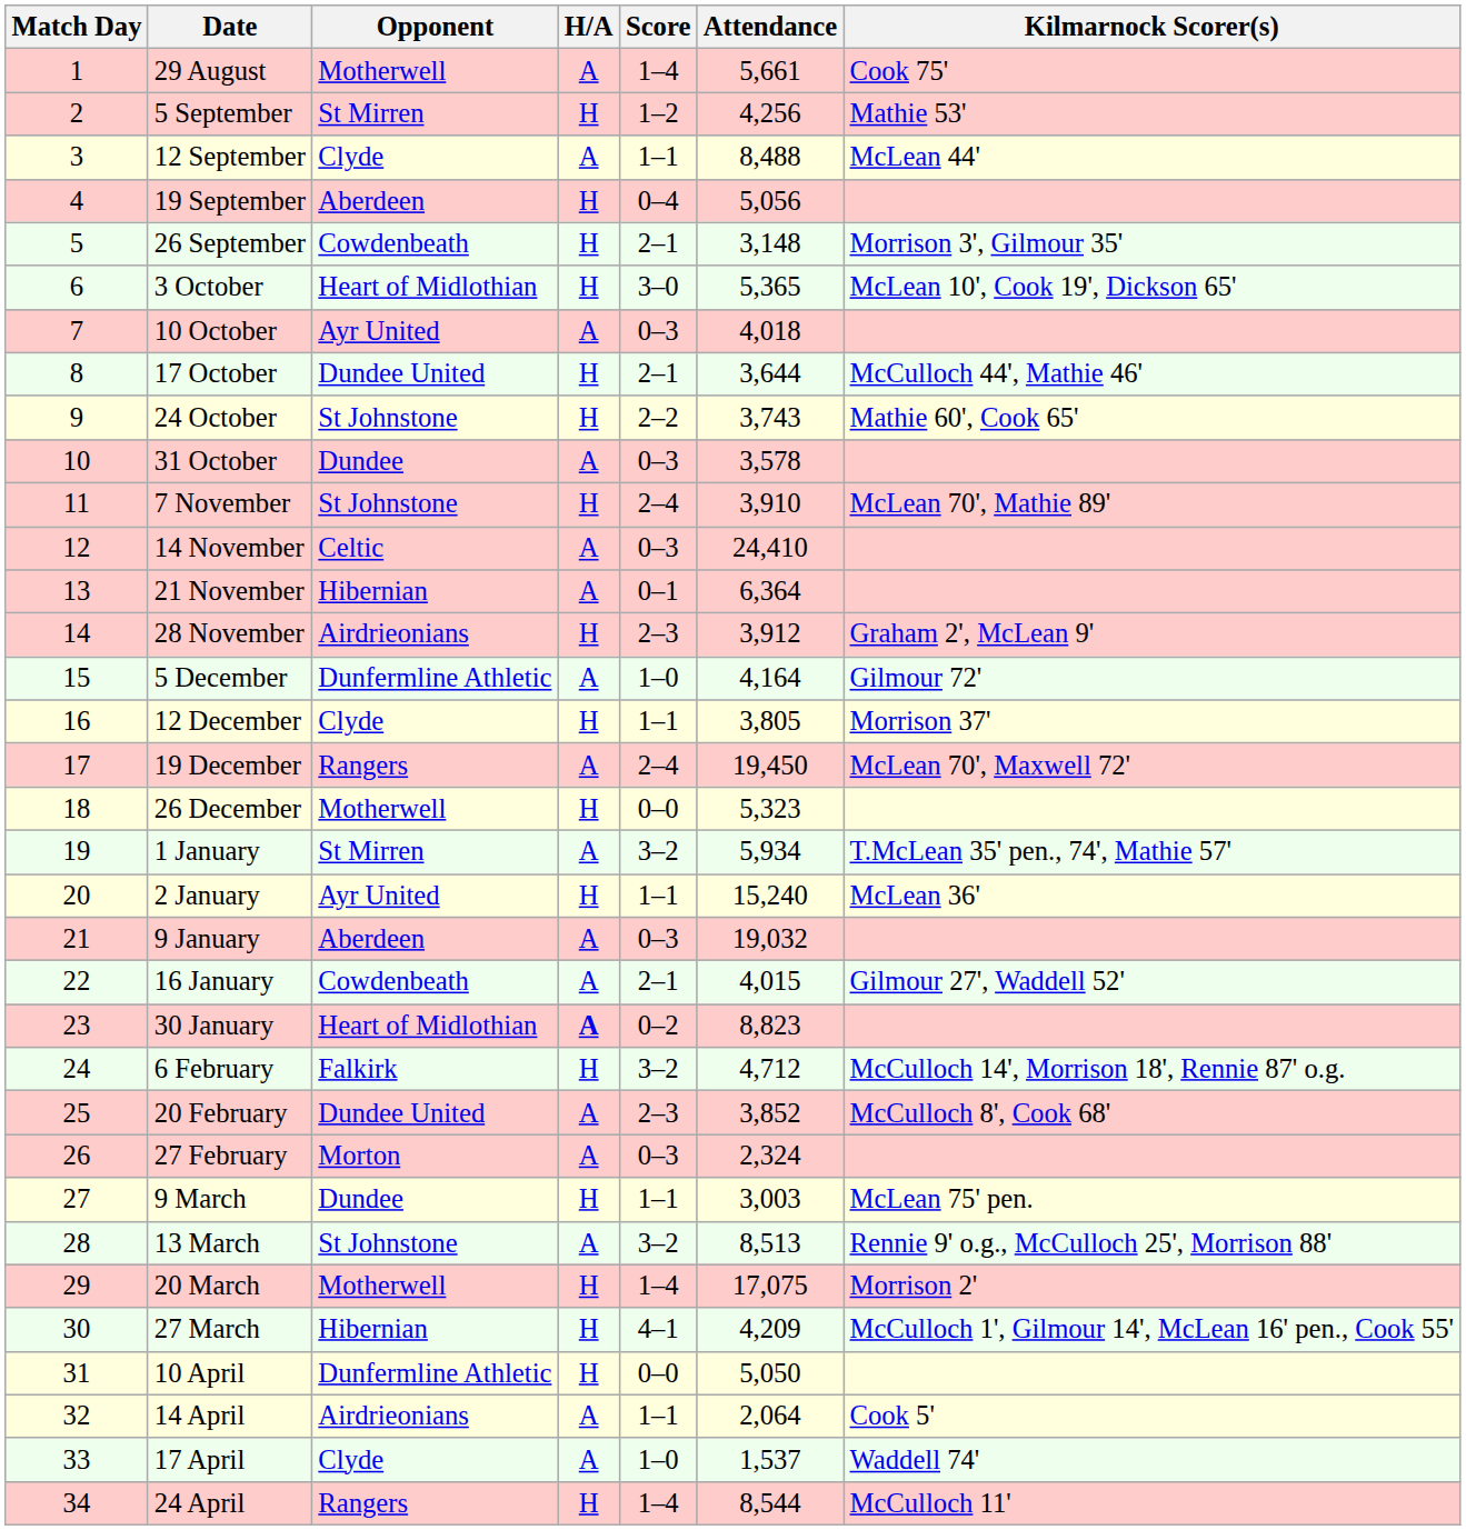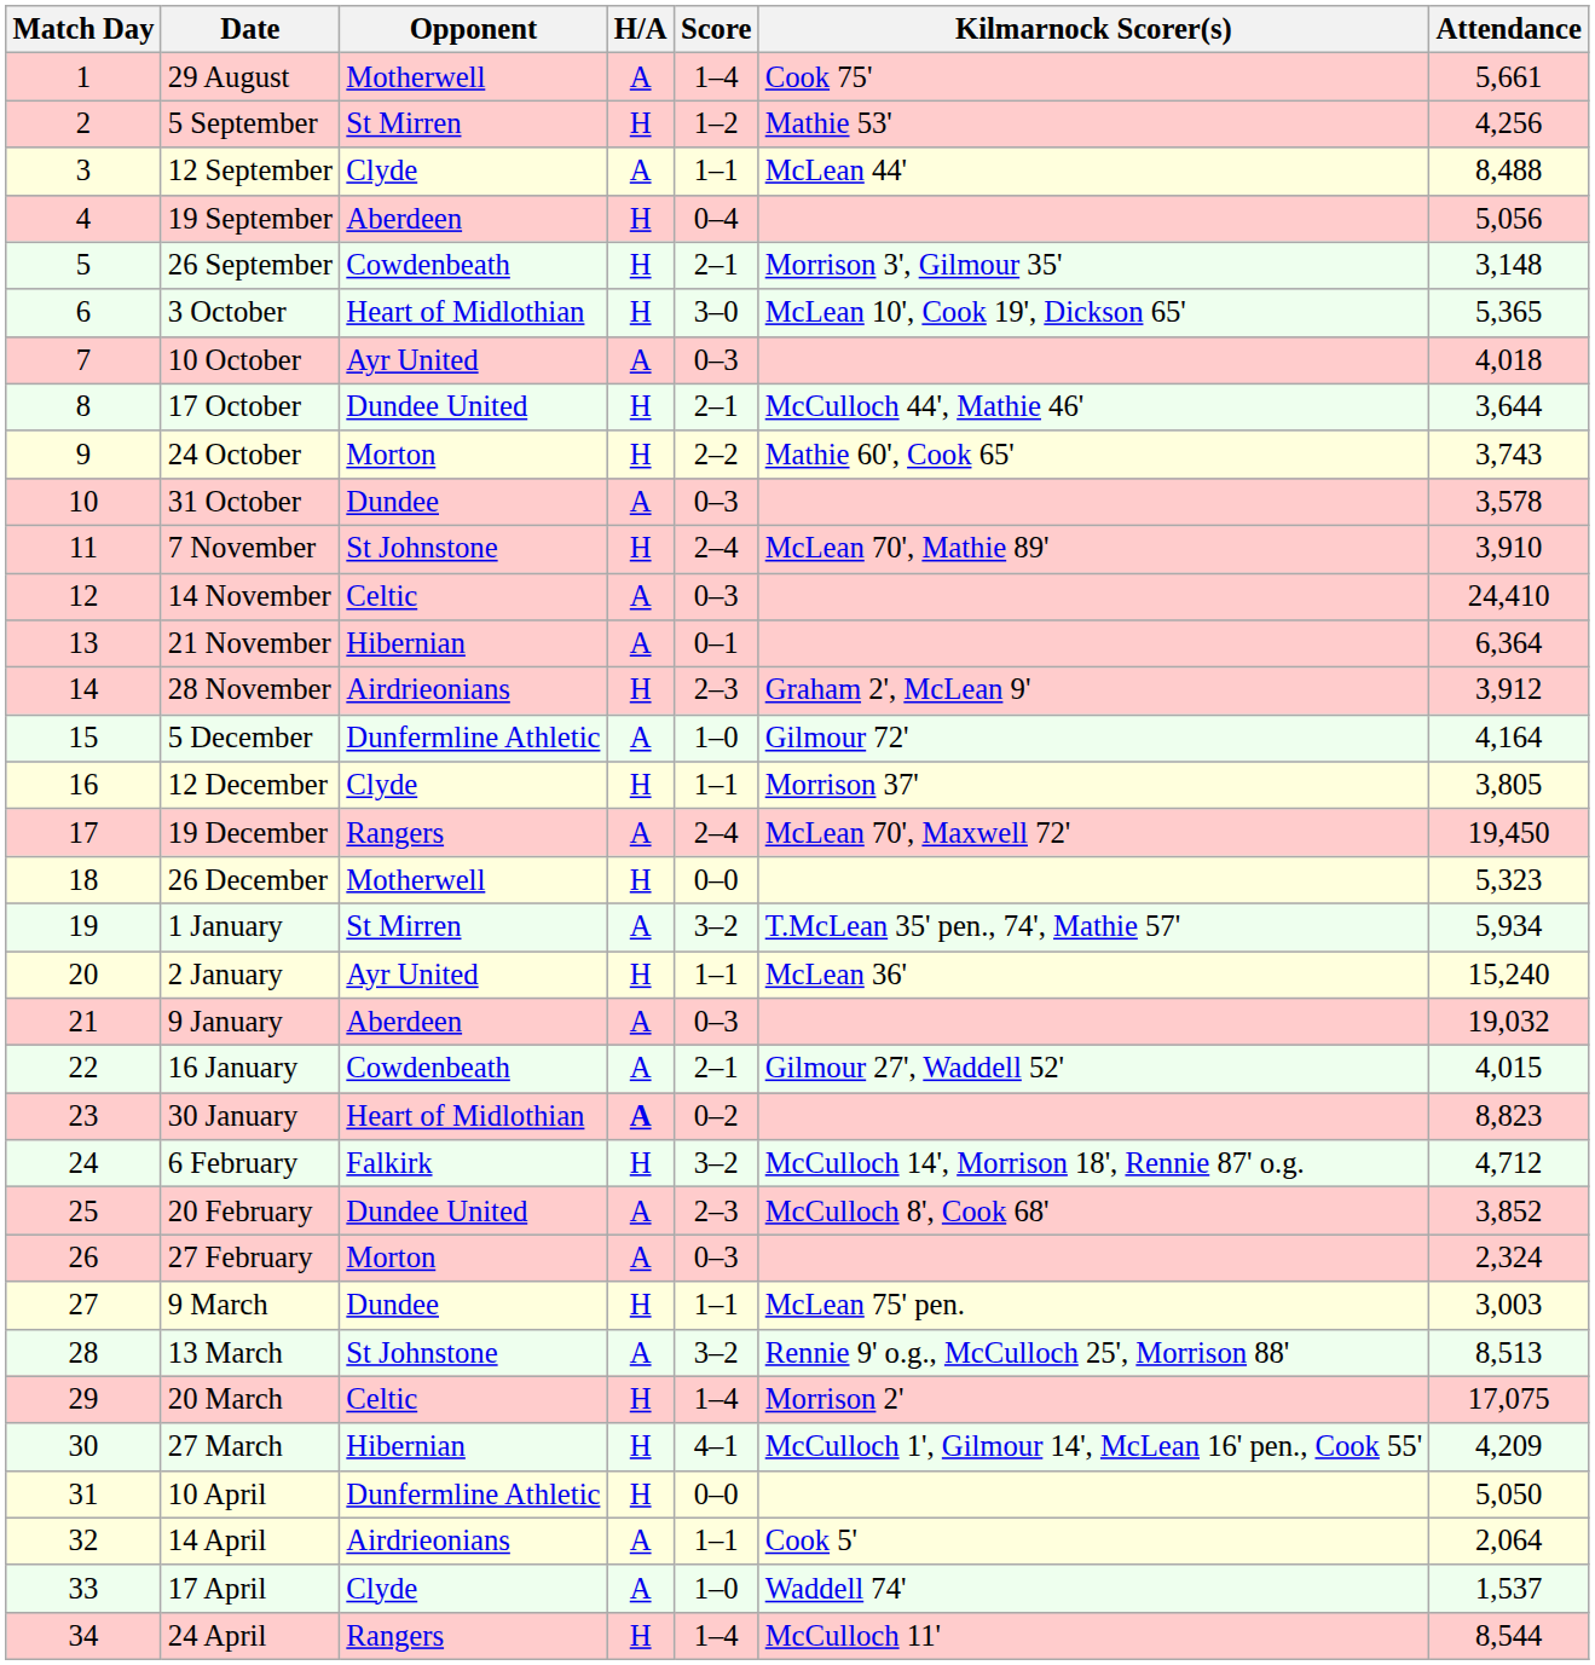columns swapped: Kilmarnock Scorer(s) <-> Attendance
24 October | Opponent: St Johnstone -> Morton
20 March | Opponent: Motherwell -> Celtic
